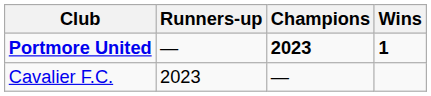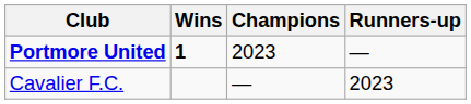columns swapped: Wins <-> Runners-up
Portmore United | Champions: bold -> normal
